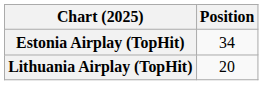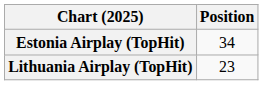Lithuania Airplay (TopHit) | Position: 20 -> 23
